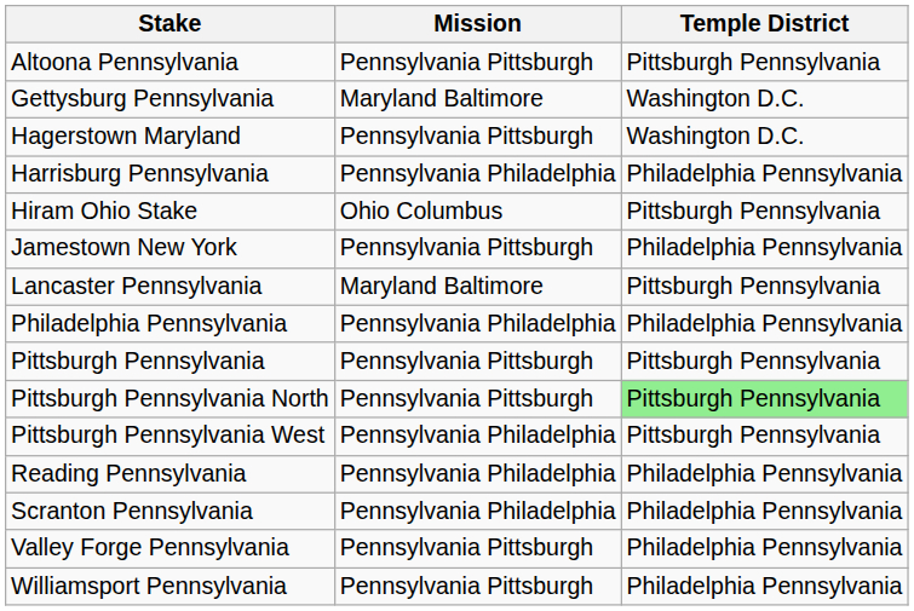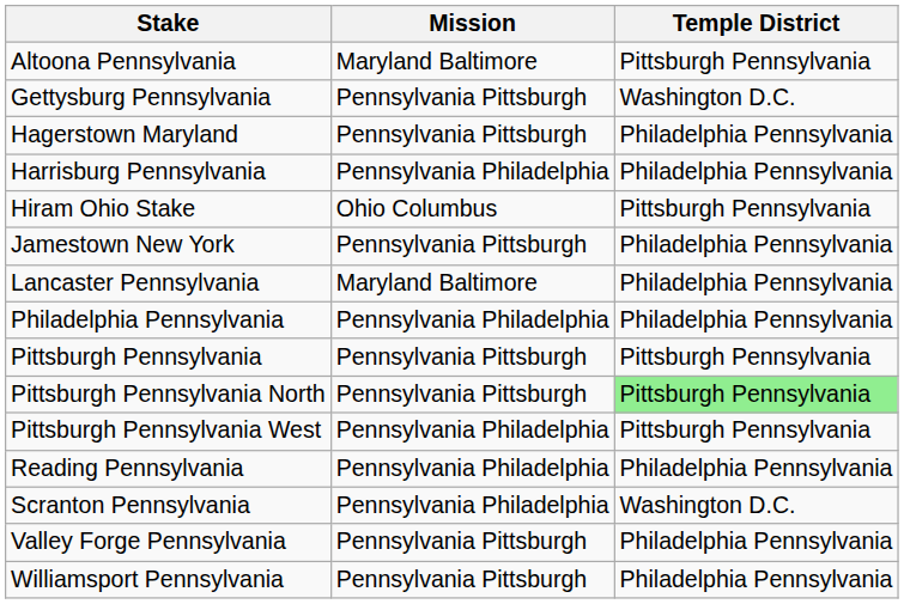Altoona Pennsylvania | Mission: Pennsylvania Pittsburgh -> Maryland Baltimore
Gettysburg Pennsylvania | Mission: Maryland Baltimore -> Pennsylvania Pittsburgh
Hagerstown Maryland | Temple District: Washington D.C. -> Philadelphia Pennsylvania
Lancaster Pennsylvania | Temple District: Pittsburgh Pennsylvania -> Philadelphia Pennsylvania
Scranton Pennsylvania | Temple District: Philadelphia Pennsylvania -> Washington D.C.
